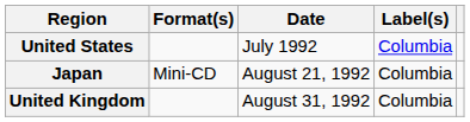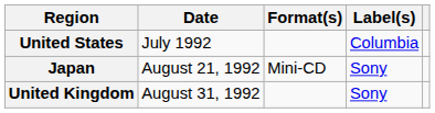columns swapped: Date <-> Format(s)
Japan | Label(s): Columbia -> Sony
United Kingdom | Label(s): Columbia -> Sony
